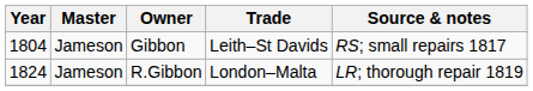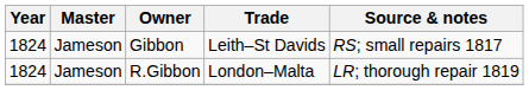Gibbon | Year: 1804 -> 1824
